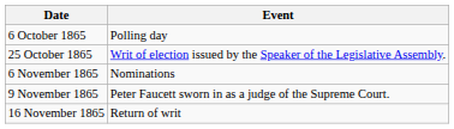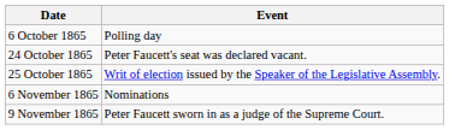+ row: 24 October 1865 | Peter Faucett's seat was declared vacant.
- row: 16 November 1865 | Return of writ
